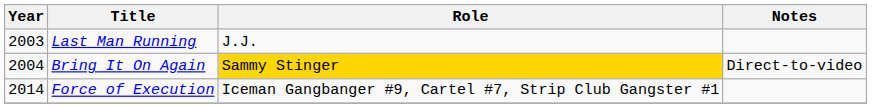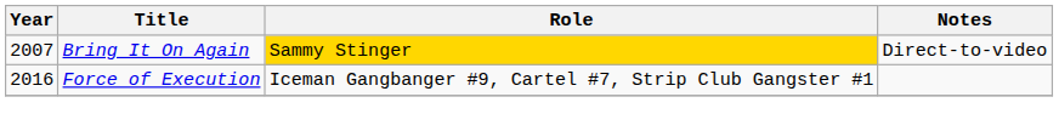- row: 2003 | Last Man Running | J.J.
Bring It On Again | Year: 2004 -> 2007
Force of Execution | Year: 2014 -> 2016
